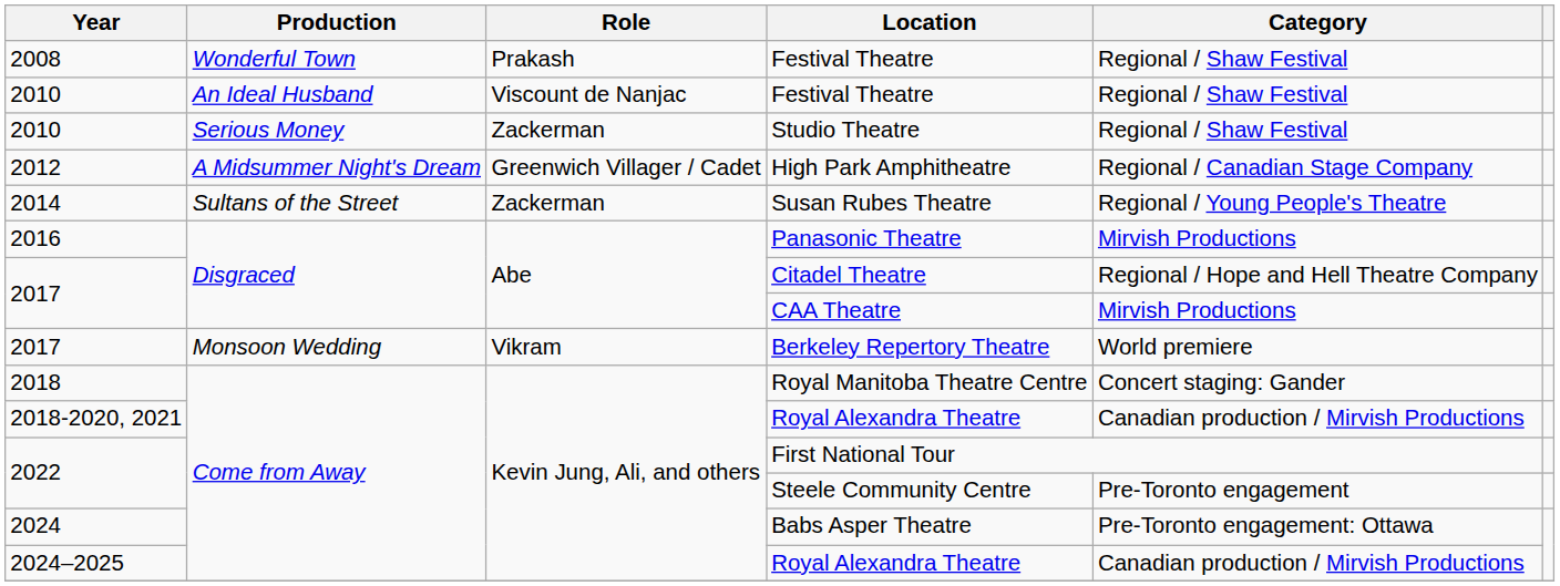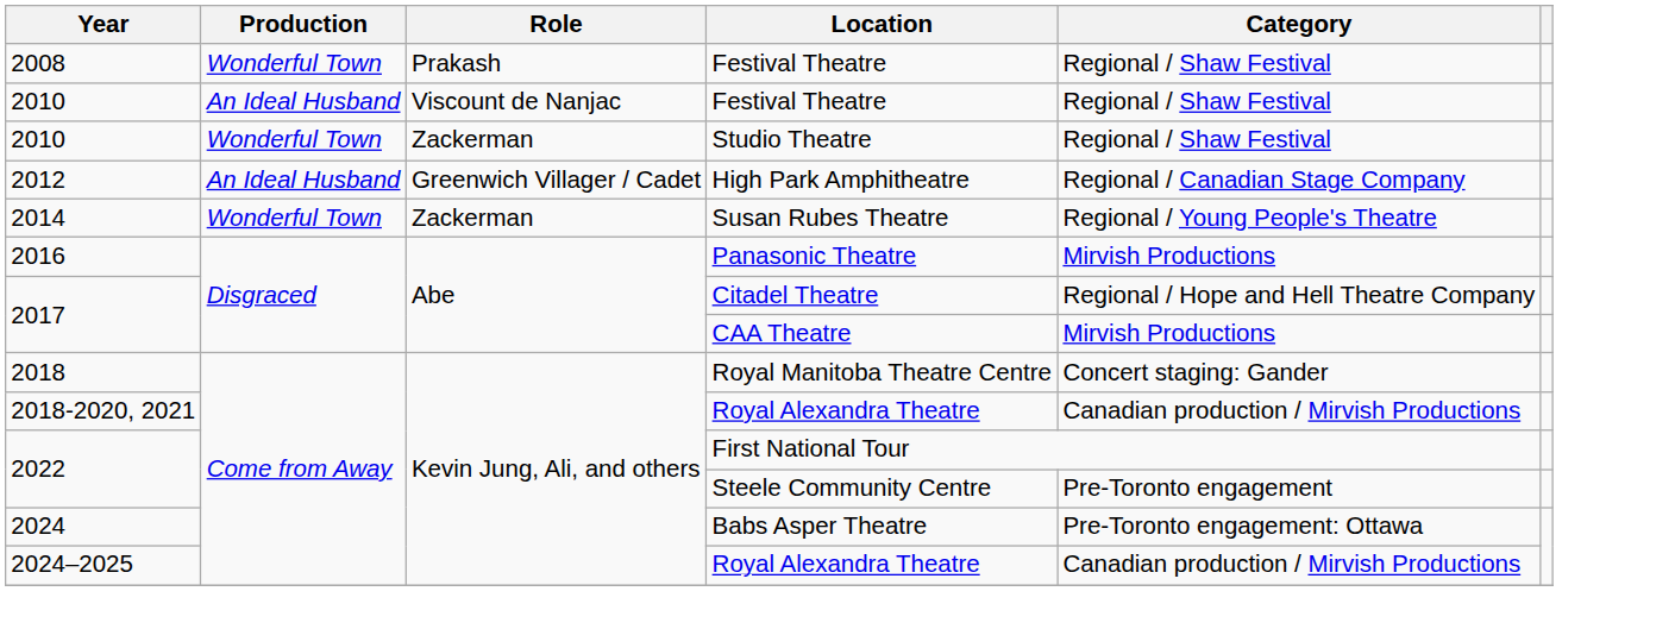Studio Theatre | Production: Serious Money -> Wonderful Town
High Park Amphitheatre | Production: A Midsummer Night's Dream -> An Ideal Husband
Susan Rubes Theatre | Production: Sultans of the Street -> Wonderful Town
- row: 2017 | Monsoon Wedding | Vikram | Berkeley Repertory Theatre | World premiere
